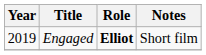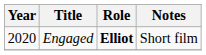Engaged | Year: 2019 -> 2020
